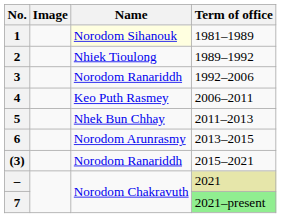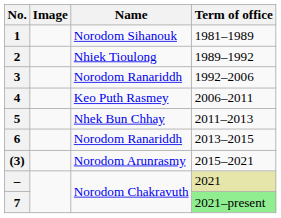1 | Name: lightyellow background -> no background
6 | Name: Norodom Arunrasmy -> Norodom Ranariddh
(3) | Name: Norodom Ranariddh -> Norodom Arunrasmy
